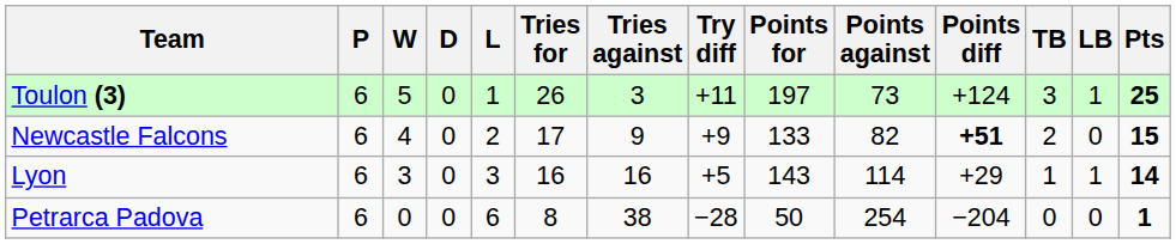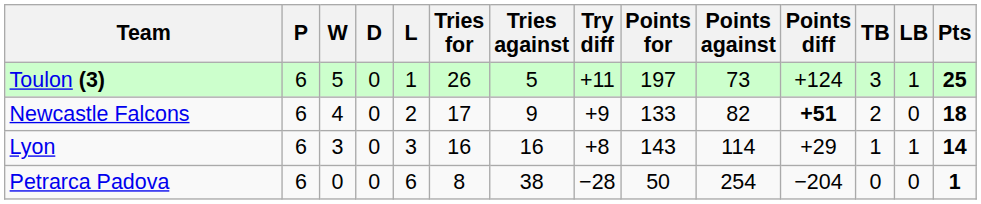Toulon (3) | Tries against: 3 -> 5
Newcastle Falcons | Pts: 15 -> 18
Lyon | Try diff: +5 -> +8
